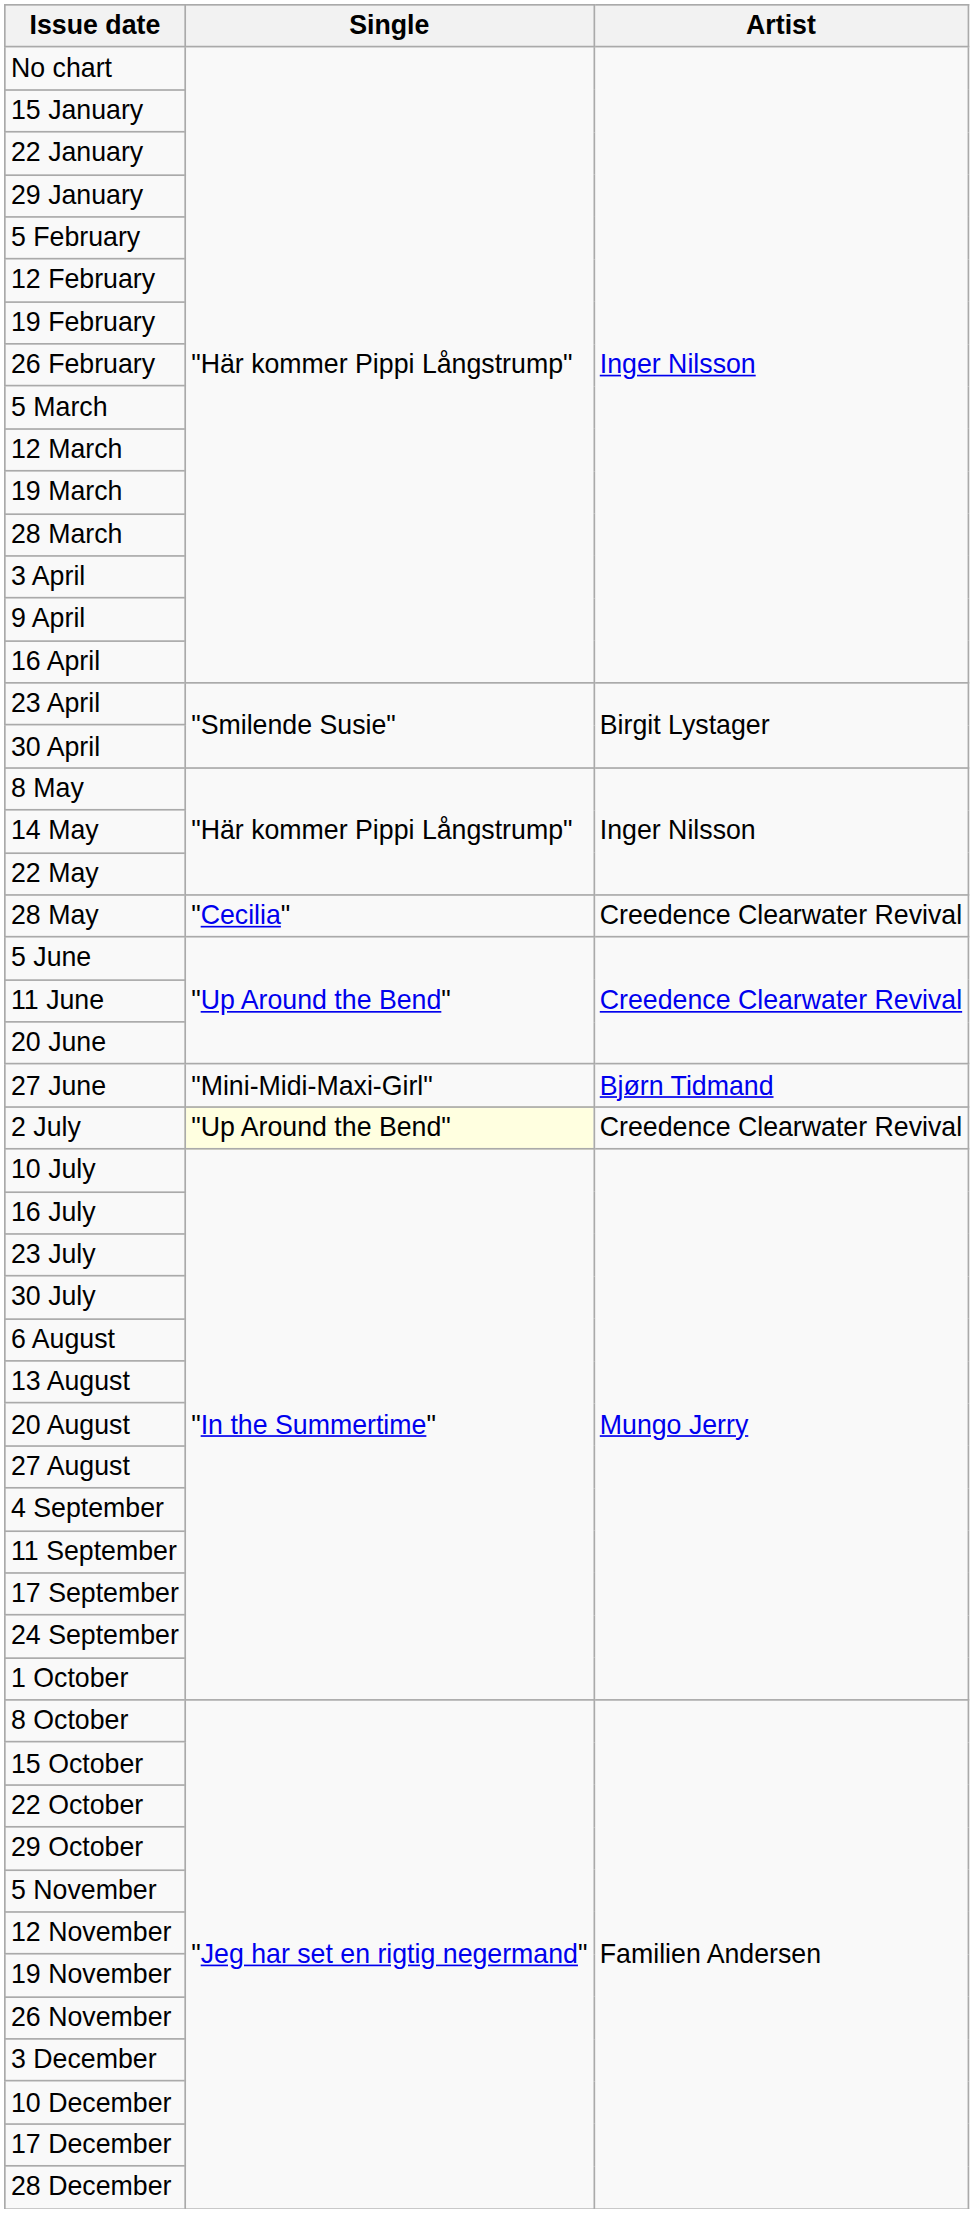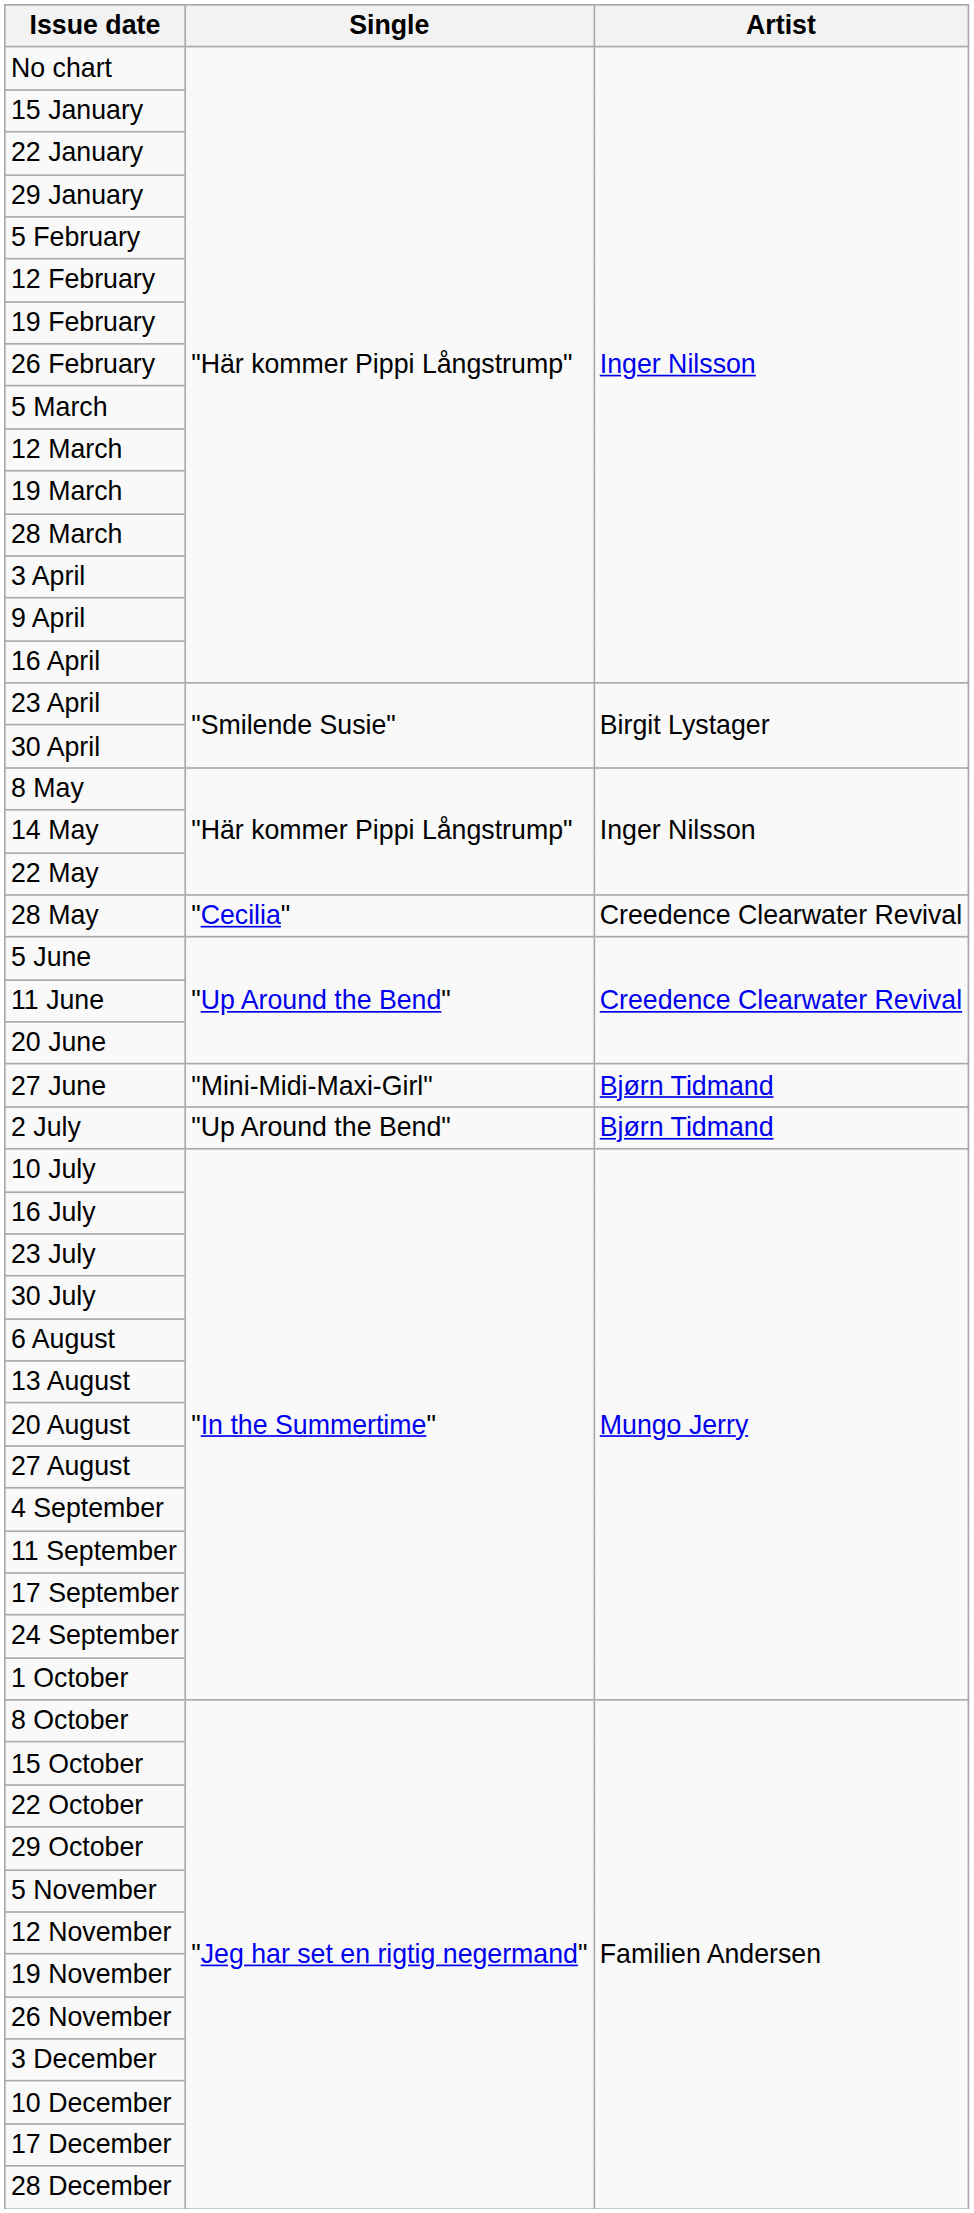2 July | Single: lightyellow background -> no background
2 July | Artist: Creedence Clearwater Revival -> Bjørn Tidmand
